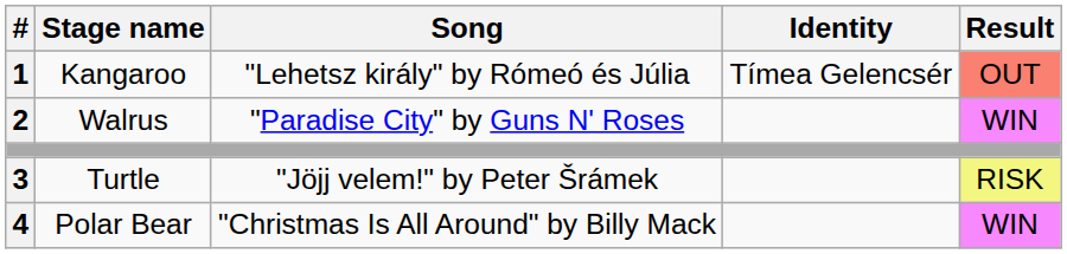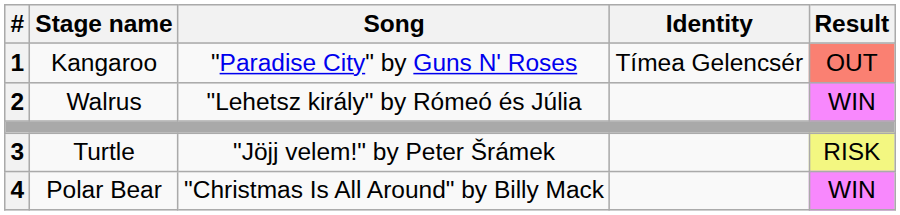1 | Song: "Lehetsz király" by Rómeó és Júlia -> "Paradise City" by Guns N' Roses
2 | Song: "Paradise City" by Guns N' Roses -> "Lehetsz király" by Rómeó és Júlia
